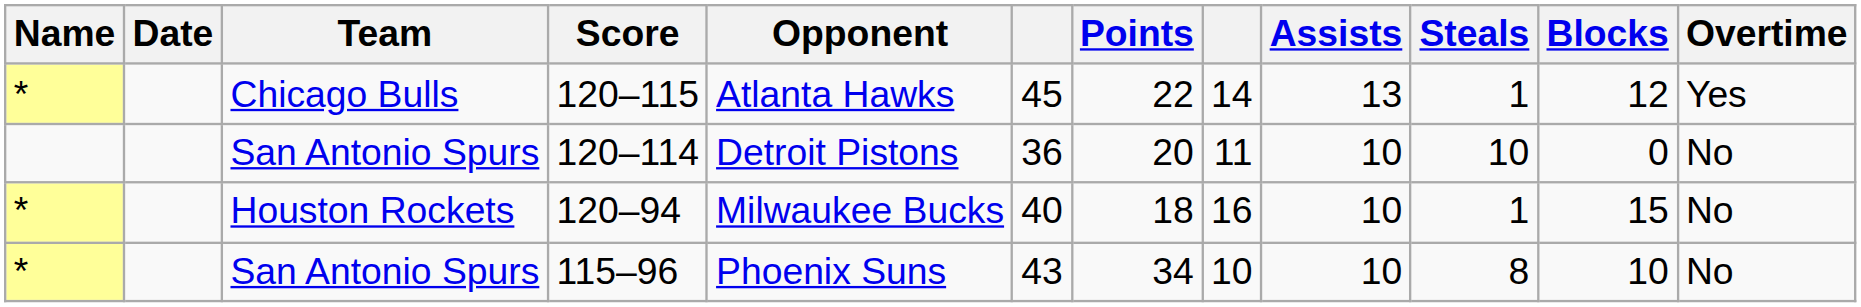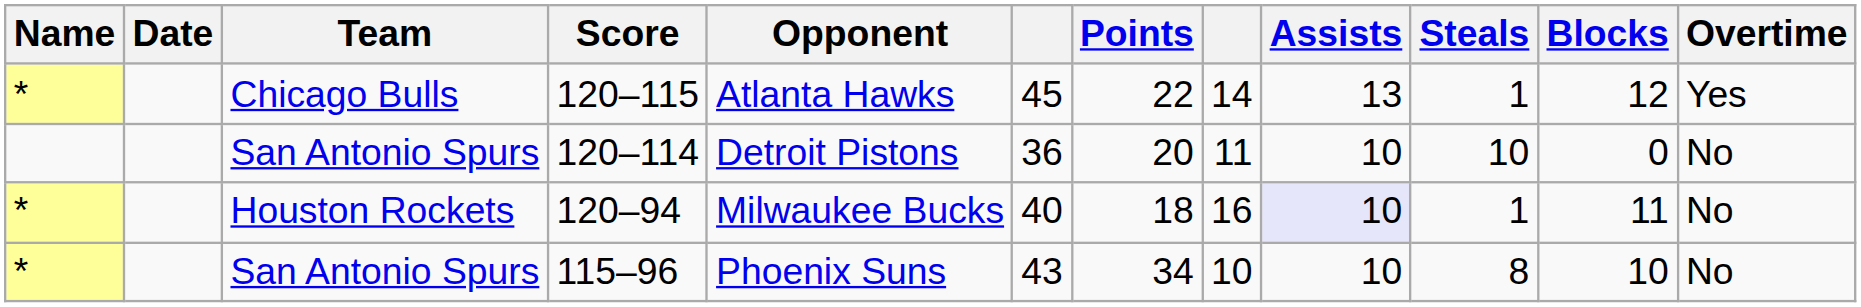120–94 | Assists: no background -> lavender background
120–94 | Blocks: 15 -> 11
